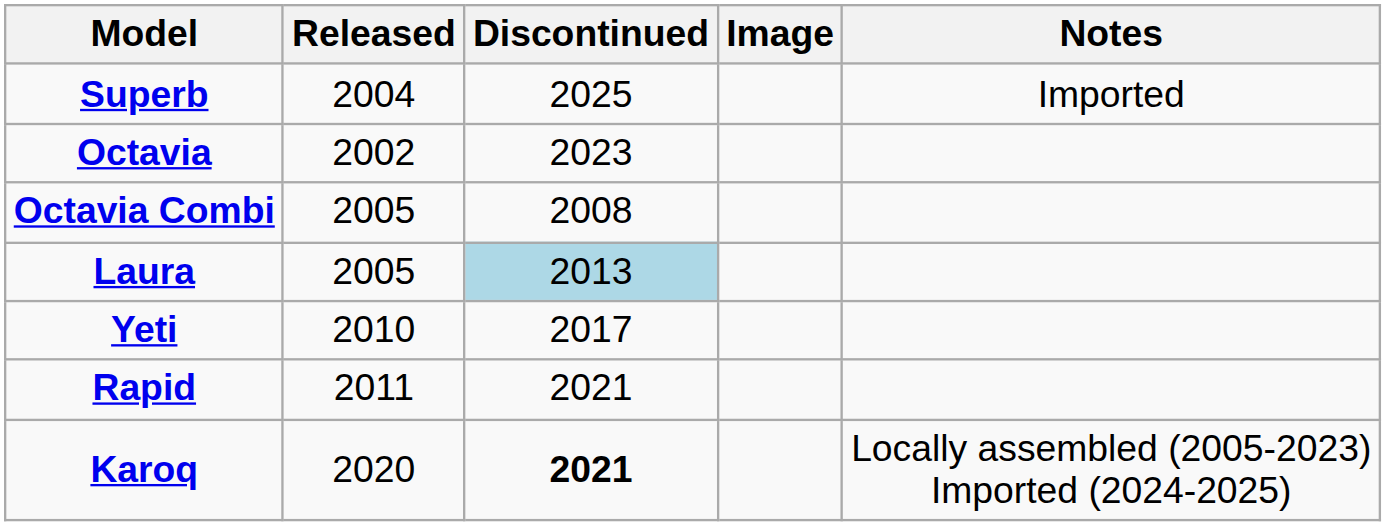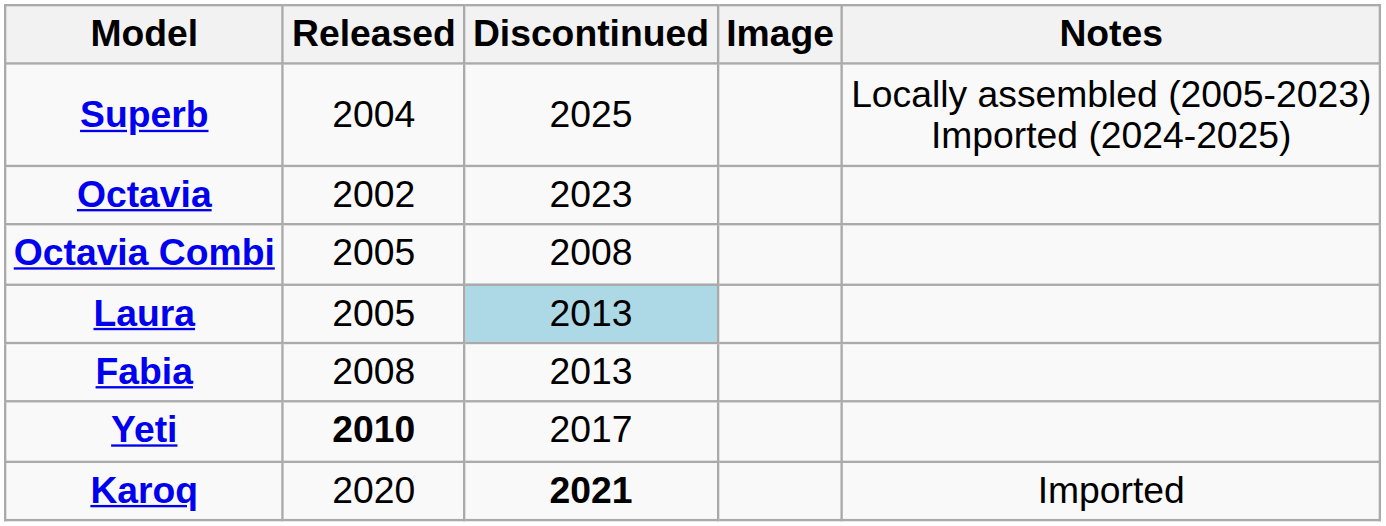Superb | Notes: Imported -> Locally assembled (2005-2023) Imported (2024-2025)
+ row: Fabia | 2008 | 2013
Yeti | Released: normal -> bold
- row: Rapid | 2011 | 2021
Karoq | Notes: Locally assembled (2005-2023) Imported (2024-2025) -> Imported
